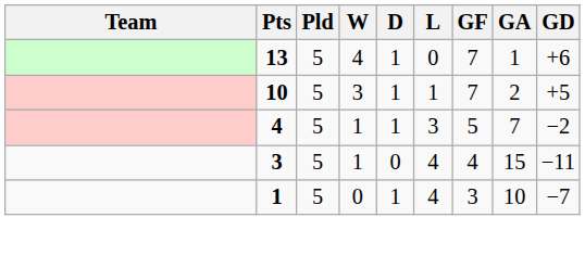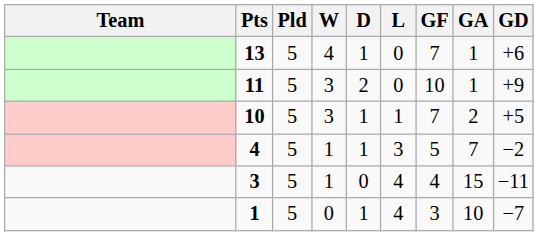+ row: 11 | 5 | 3 | 2 | 0 | 10 | 1 | +9
